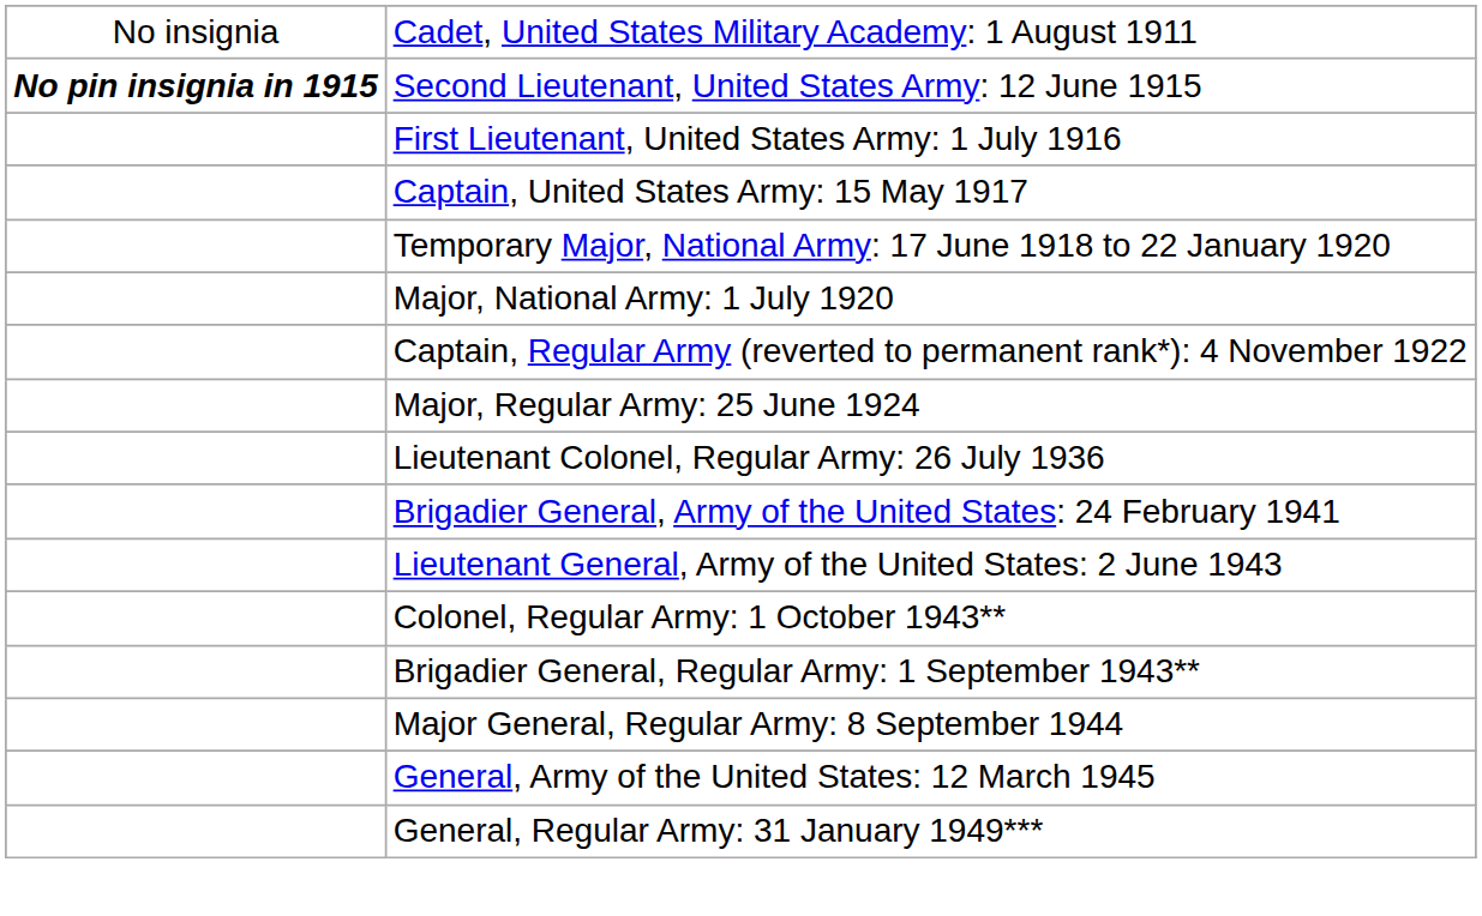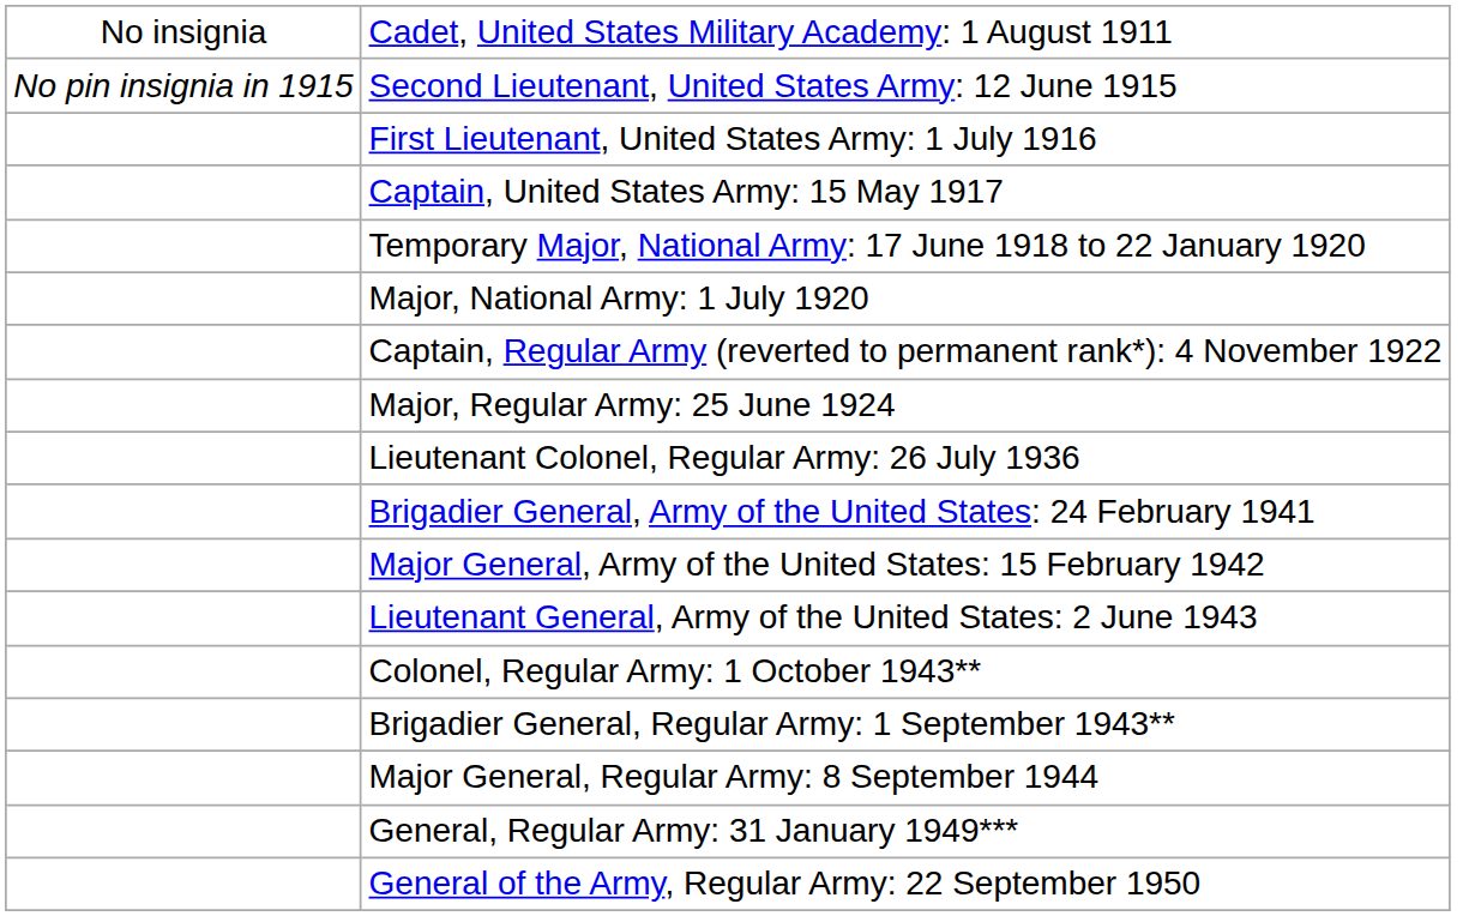Second Lieutenant, United States Army: 12 June 1915 | column 1: bold -> normal
+ row: Major General, Army of the United States: 15 February 1942
- row: General, Army of the United States: 12 March 1945
+ row: General of the Army, Regular Army: 22 September 1950
